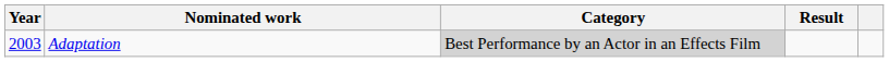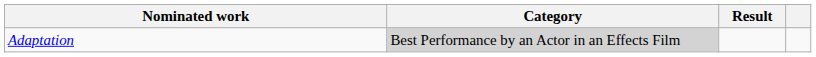- column: Year | 2003
